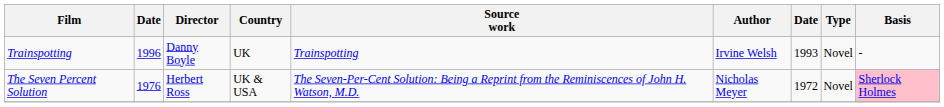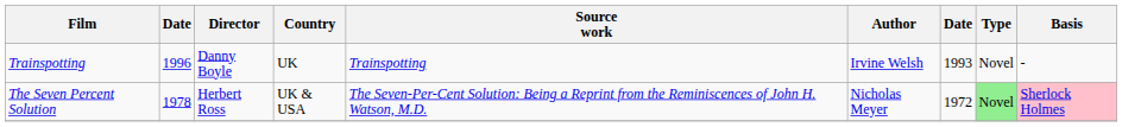The Seven Percent Solution | column 2: 1976 -> 1978
The Seven Percent Solution | Type: no background -> lightgreen background
